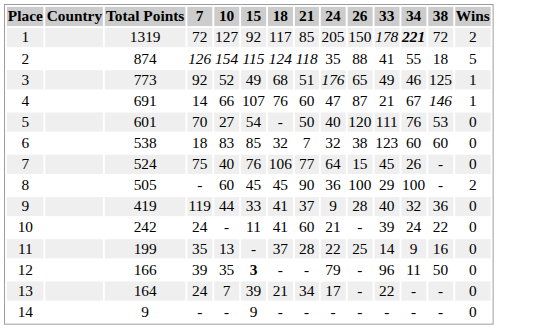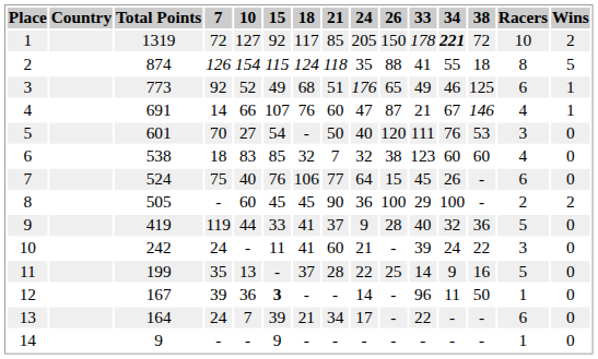+ column: Racers | 10 | 8 | 6 | 4 | 3 | 4 | 6 | 2 | 5 | 3 | 5 | 1 | 6 | 1
12 | Total Points: 166 -> 167
12 | 10: 35 -> 36
12 | 24: 79 -> 14
